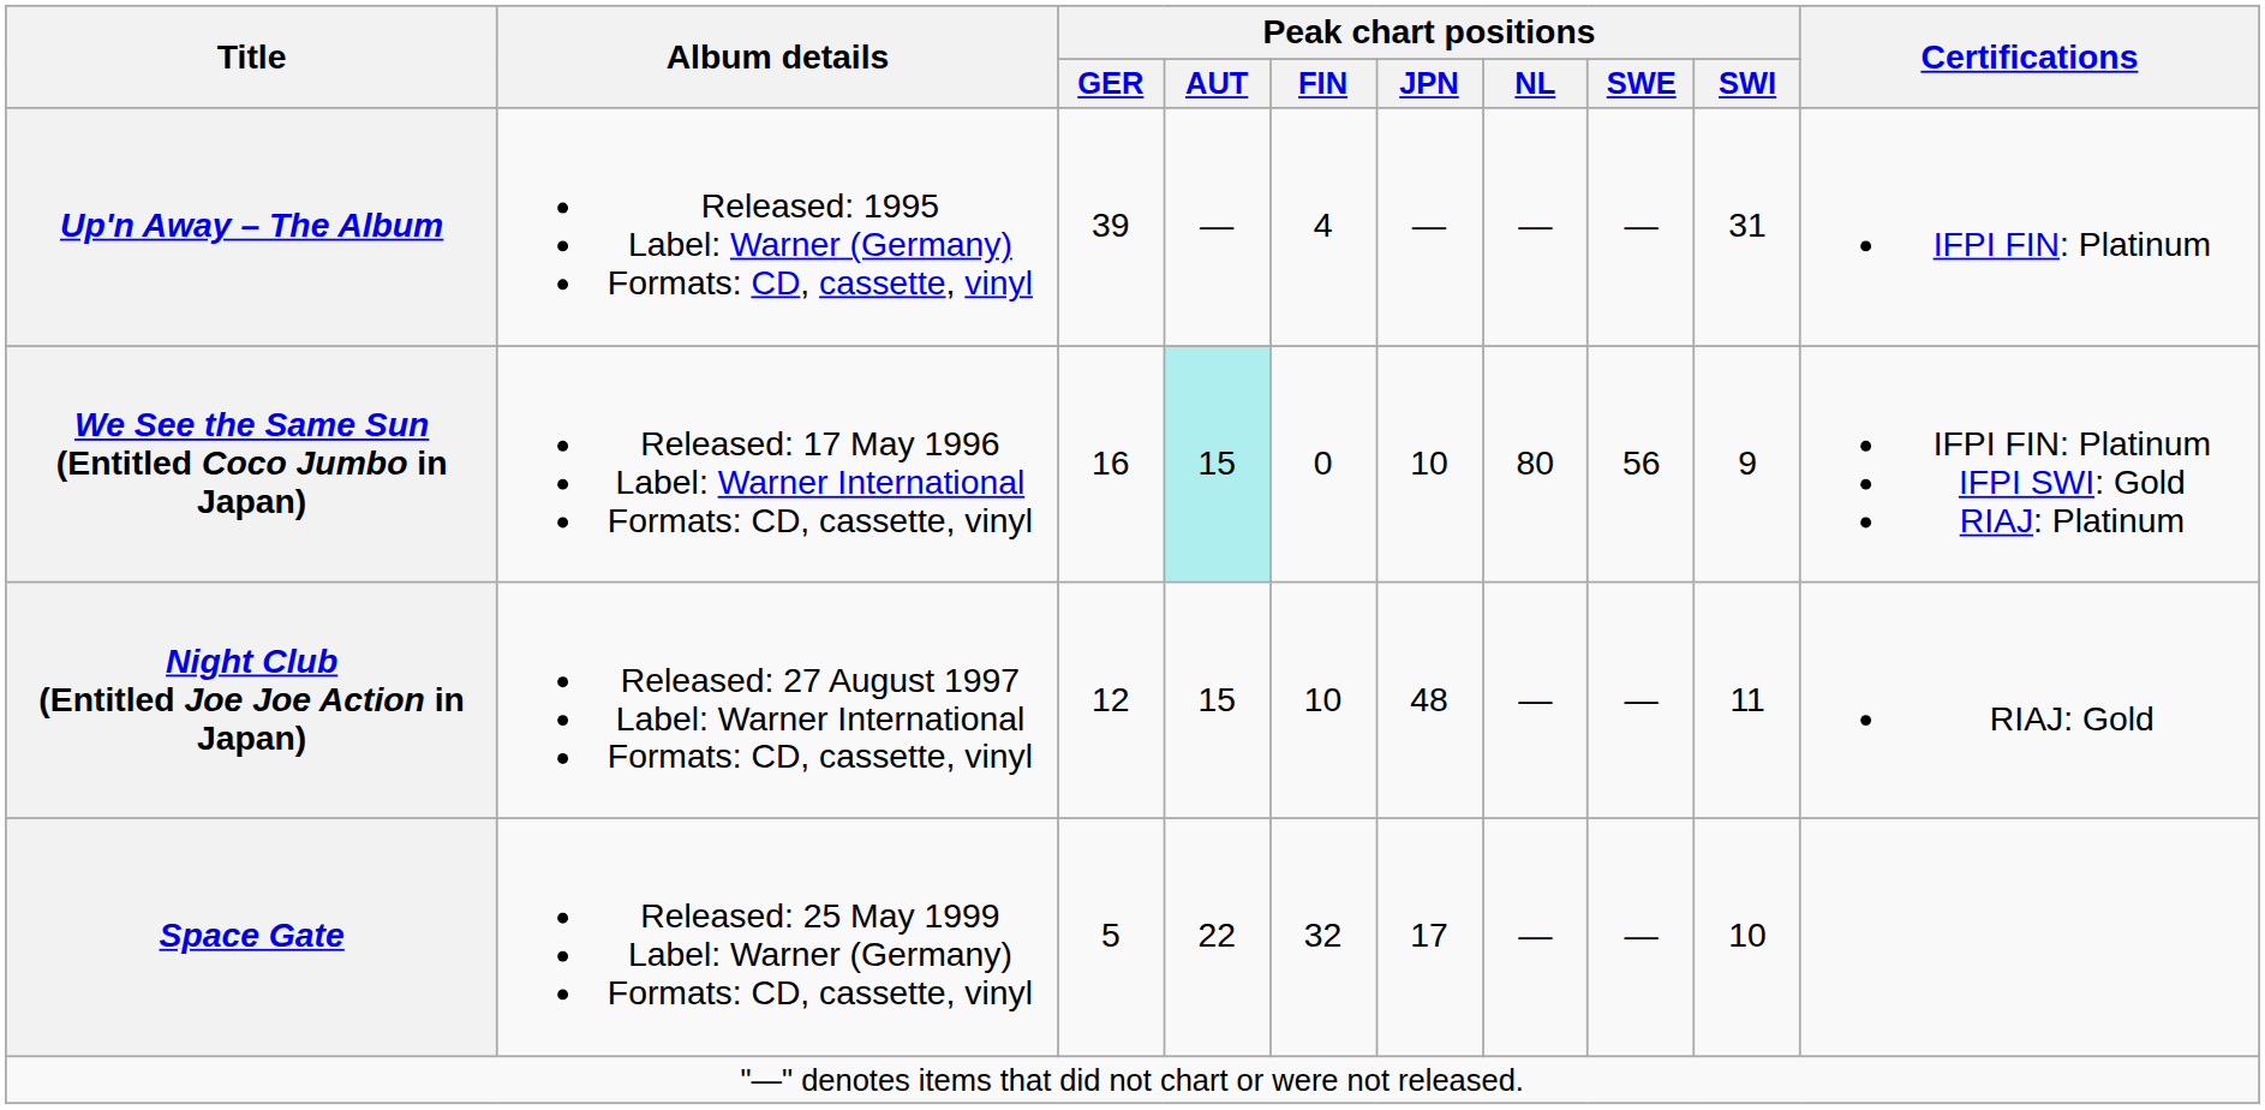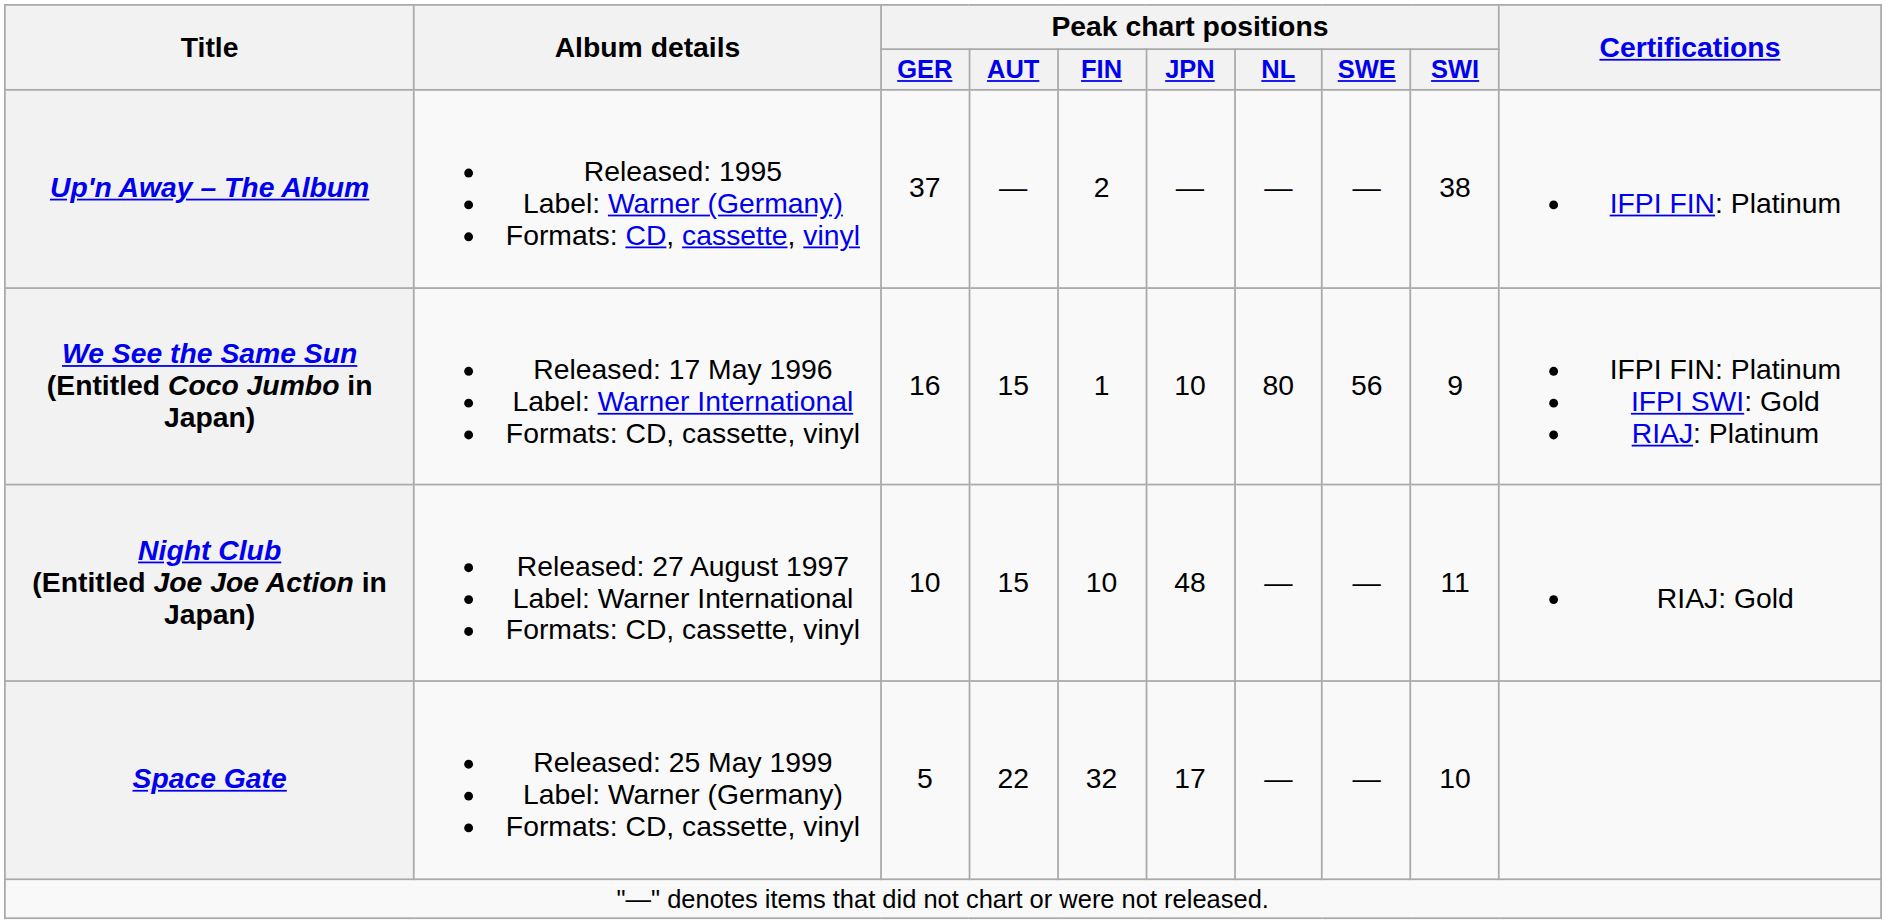Up'n Away – The Album | Peak chart positions / GER: 39 -> 37
Up'n Away – The Album | Peak chart positions / FIN: 4 -> 2
Up'n Away – The Album | Peak chart positions / SWI: 31 -> 38
We See the Same Sun (Entitled Coco Jumbo in Japan) | Peak chart positions / AUT: paleturquoise background -> no background
We See the Same Sun (Entitled Coco Jumbo in Japan) | Peak chart positions / FIN: 0 -> 1
Night Club (Entitled Joe Joe Action in Japan) | Peak chart positions / GER: 12 -> 10
